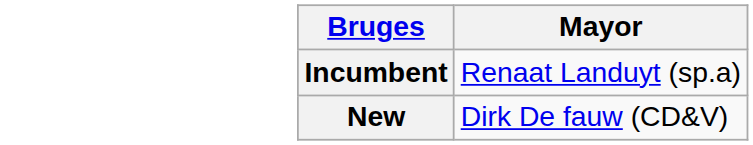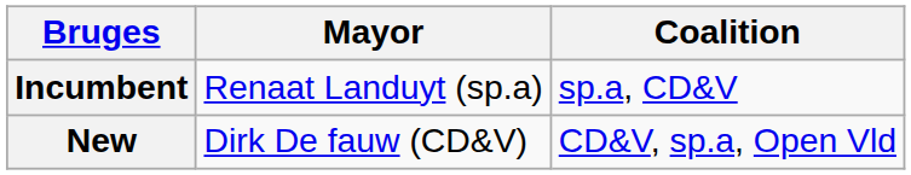+ column: Coalition | sp.a, CD&V | CD&V, sp.a, Open Vld
